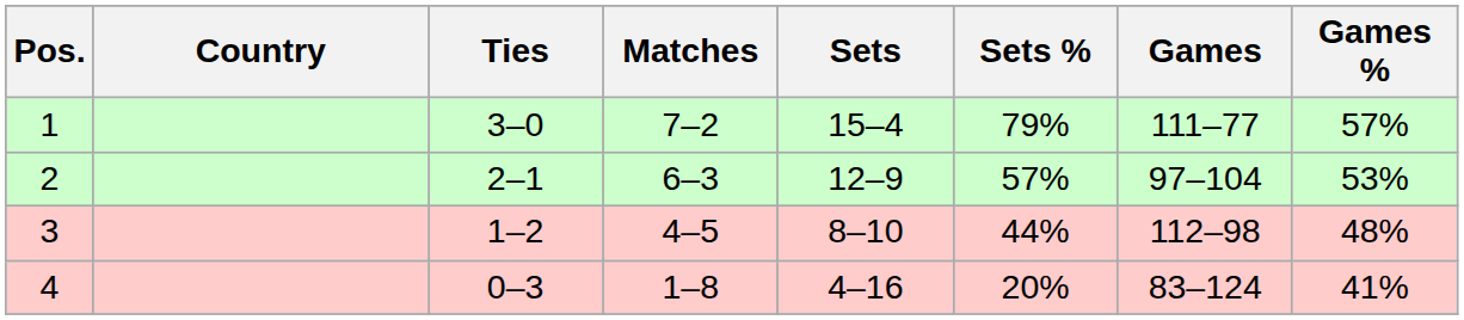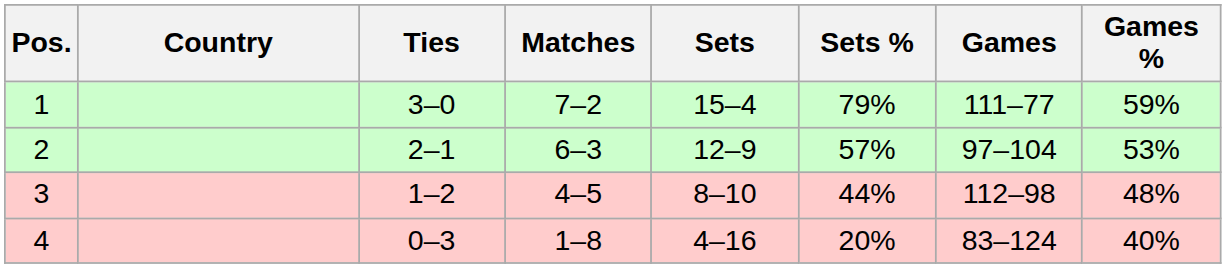1 | Games %: 57% -> 59%
4 | Games %: 41% -> 40%
